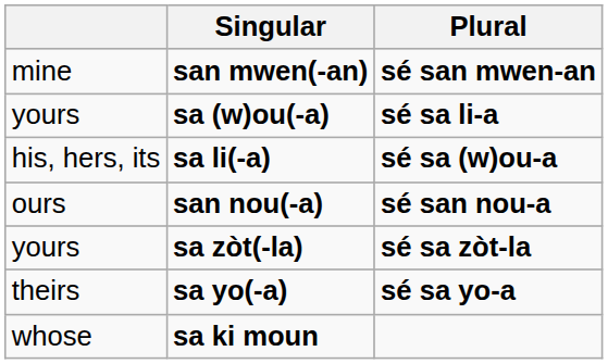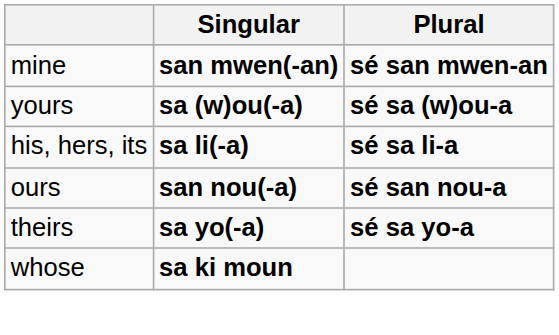sa (w)ou(-a) | Plural: sé sa li-a -> sé sa (w)ou-a
sa li(-a) | Plural: sé sa (w)ou-a -> sé sa li-a
- row: yours | sa zòt(-la) | sé sa zòt-la
